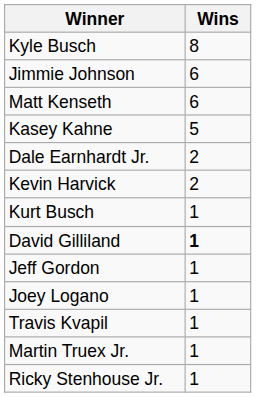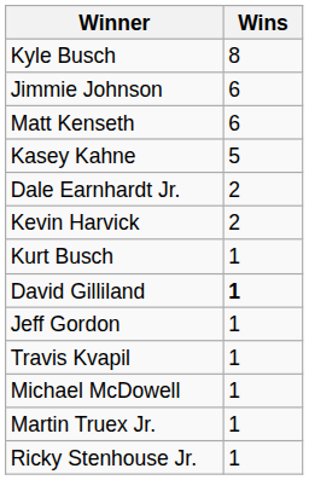- row: Joey Logano | 1
+ row: Michael McDowell | 1
